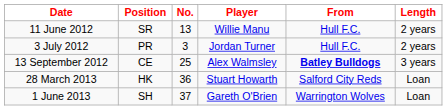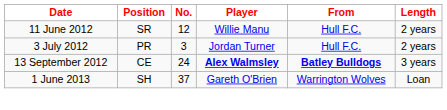11 June 2012 | No.: 13 -> 12
13 September 2012 | No.: 25 -> 24
13 September 2012 | Player: normal -> bold
- row: 28 March 2013 | HK | 36 | Stuart Howarth | Salford City Reds | Loan
